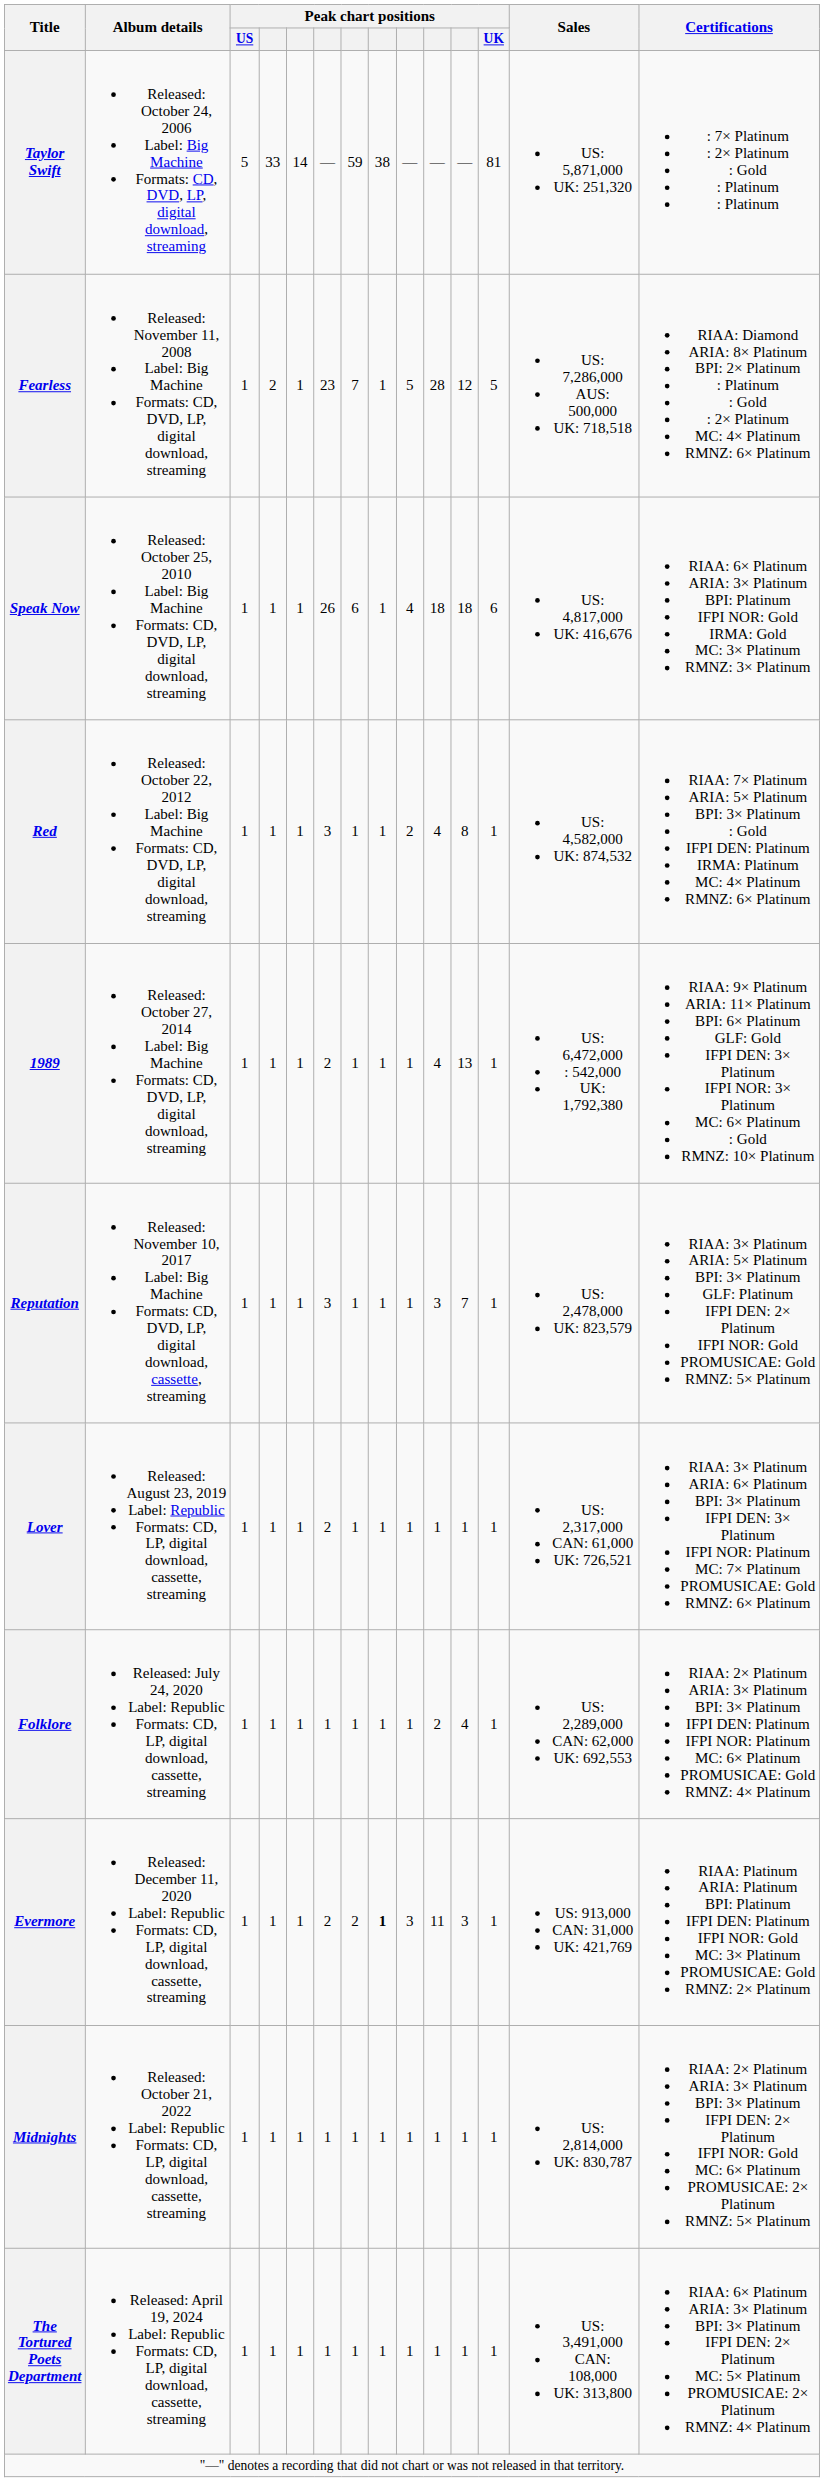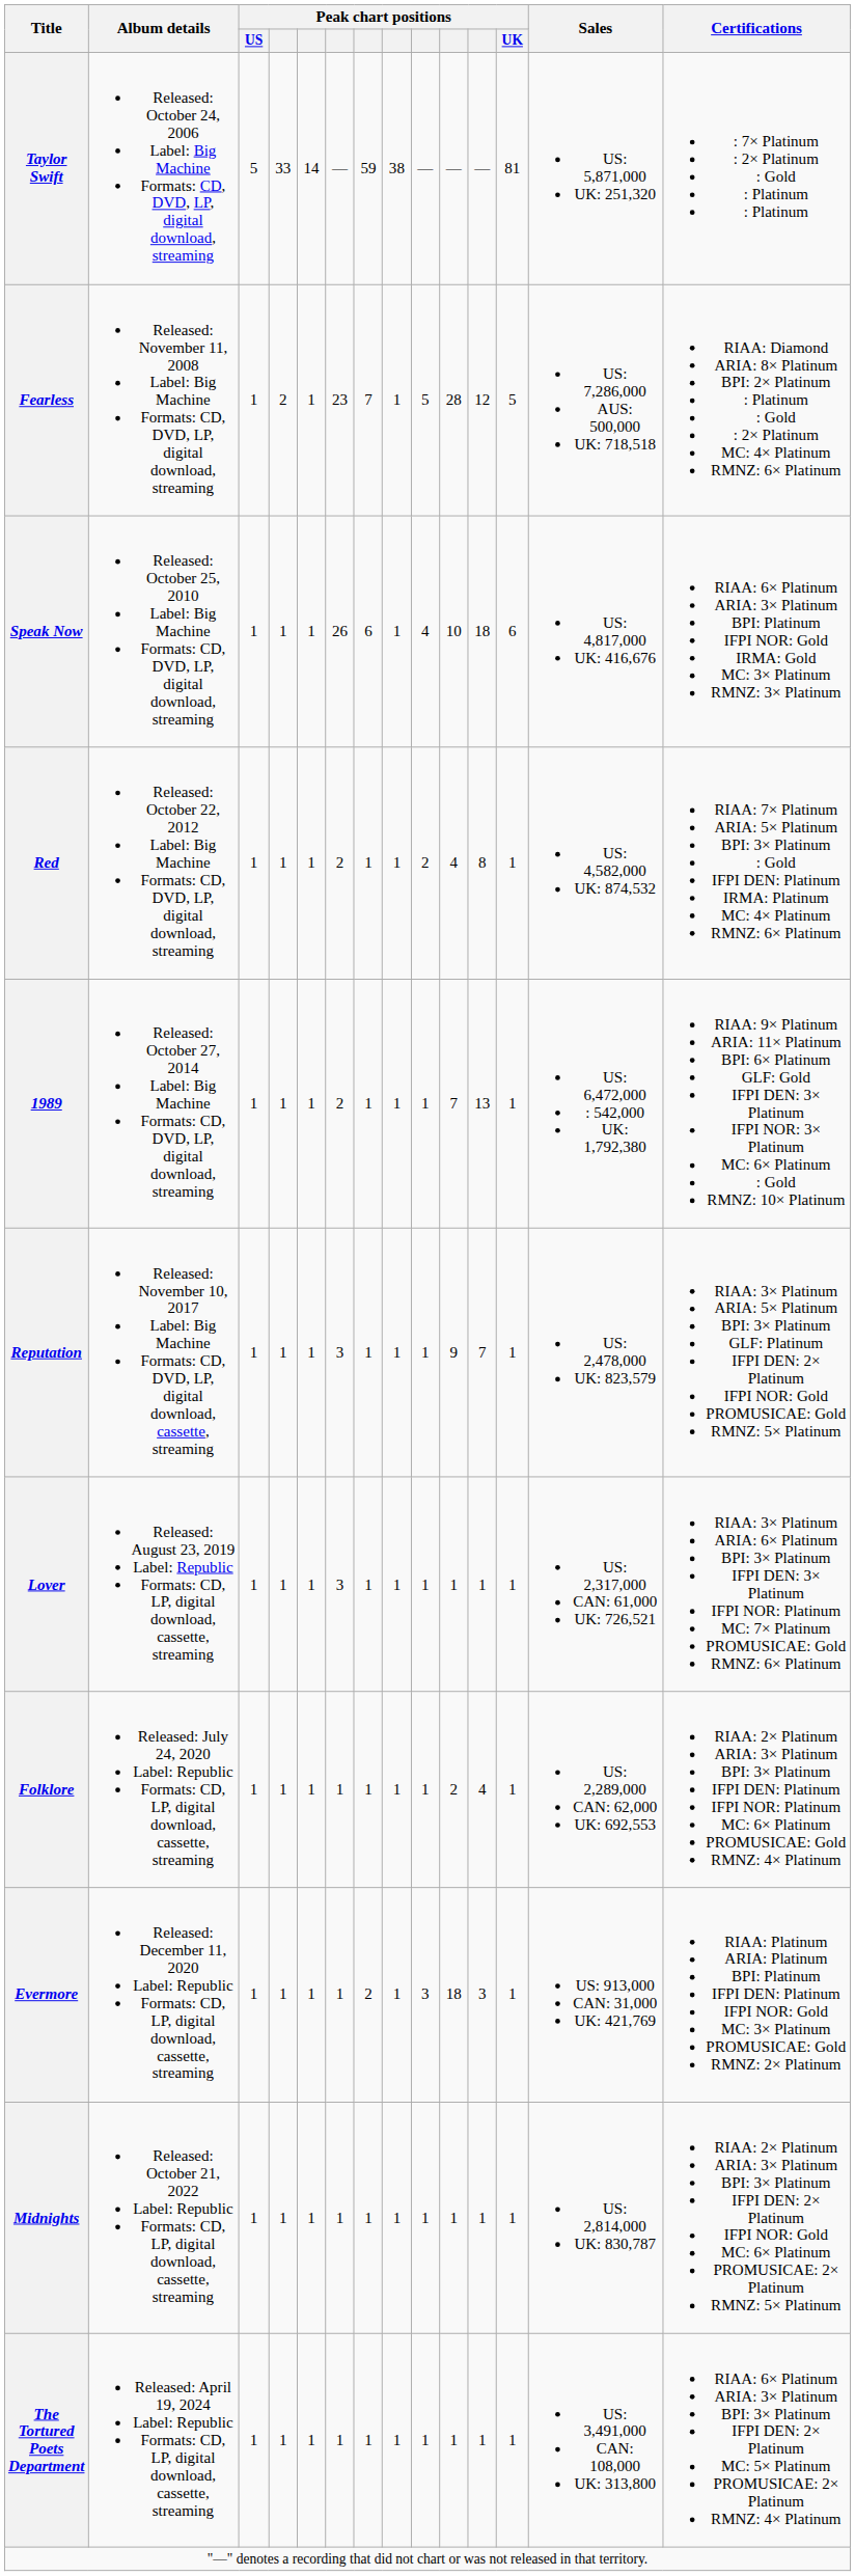Speak Now | column 10: 18 -> 10
Red | column 6: 3 -> 2
1989 | column 10: 4 -> 7
Reputation | column 10: 3 -> 9
Lover | column 6: 2 -> 3
Evermore | column 6: 2 -> 1
Evermore | column 8: bold -> normal
Evermore | column 10: 11 -> 18
